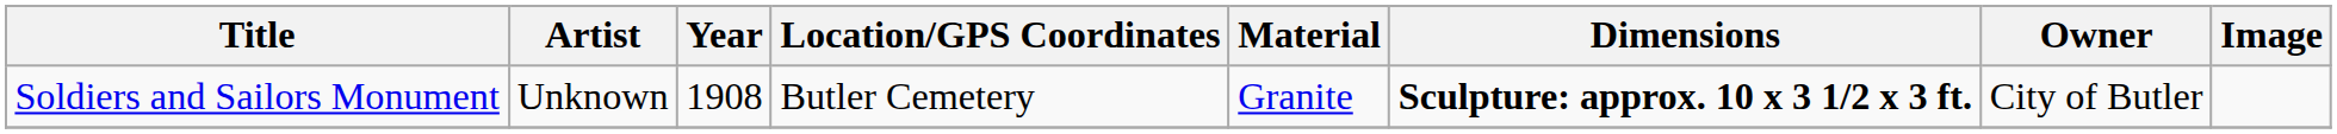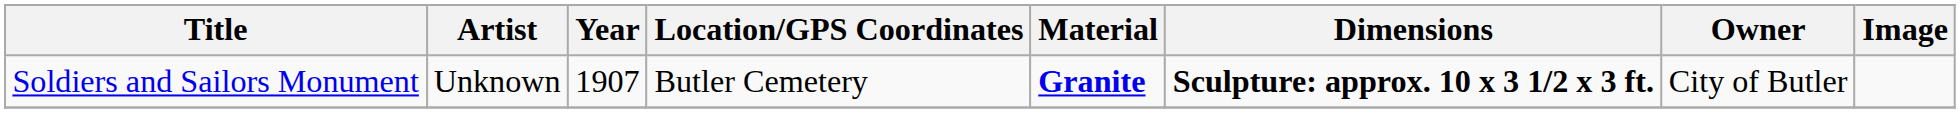Soldiers and Sailors Monument | Year: 1908 -> 1907
Soldiers and Sailors Monument | Material: normal -> bold
